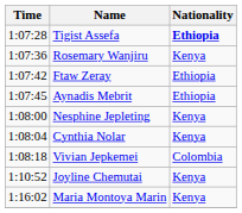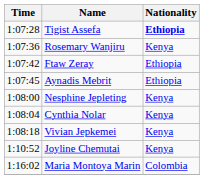Vivian Jepkemei | Nationality: Colombia -> Kenya
Maria Montoya Marin | Nationality: Kenya -> Colombia
